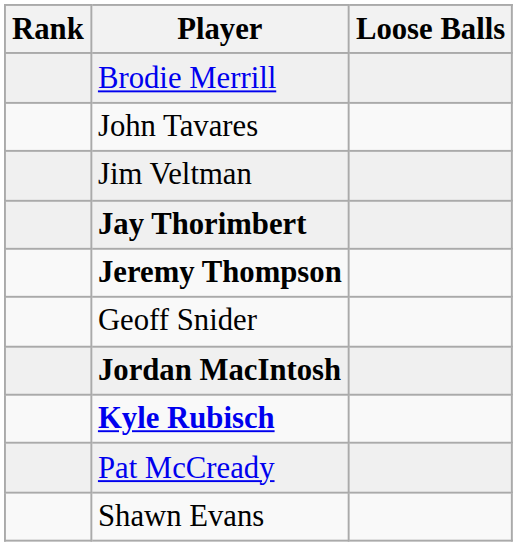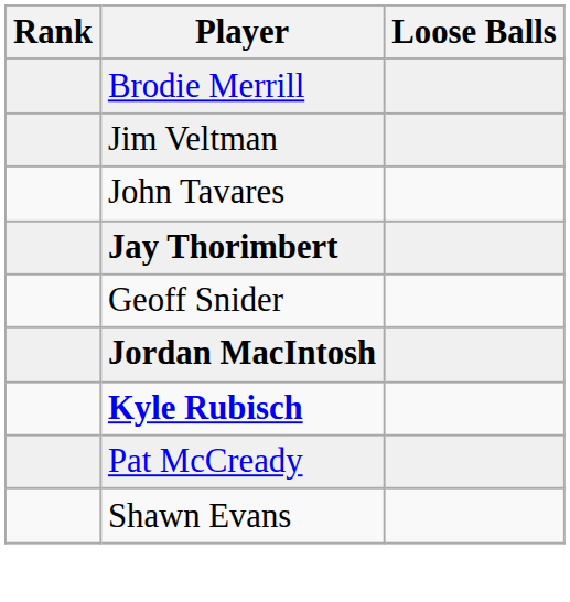rows swapped: Jim Veltman <-> John Tavares
- row: Jeremy Thompson
